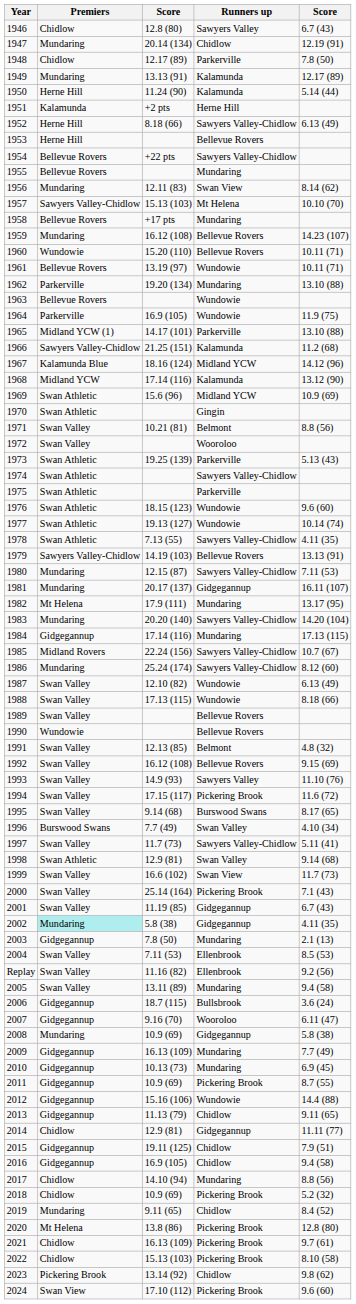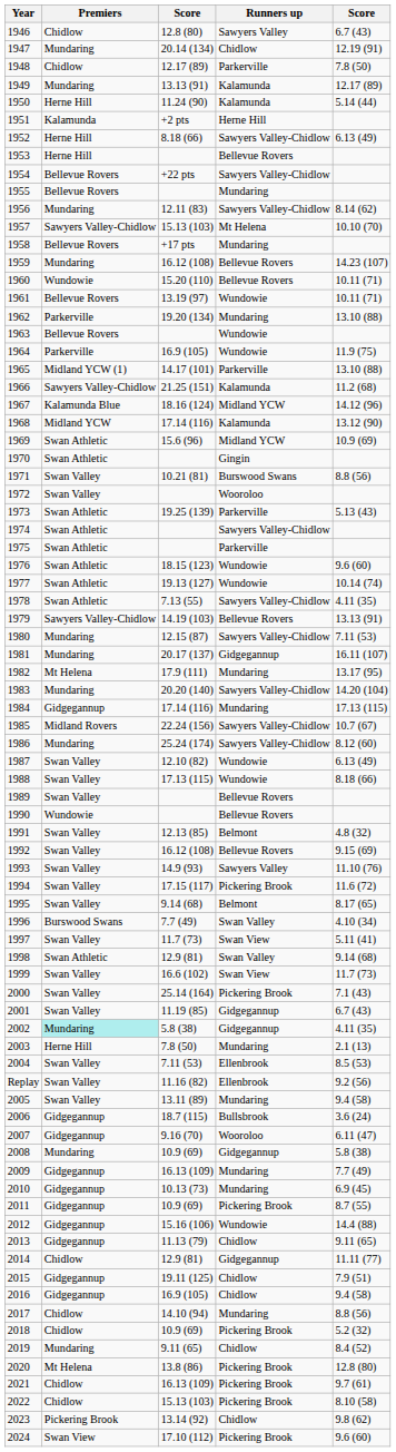1956 | Runners up: Swan View -> Sawyers Valley-Chidlow
1971 | Runners up: Belmont -> Burswood Swans
1995 | Runners up: Burswood Swans -> Belmont
1997 | Runners up: Sawyers Valley-Chidlow -> Swan View
2003 | Premiers: Gidgegannup -> Herne Hill
